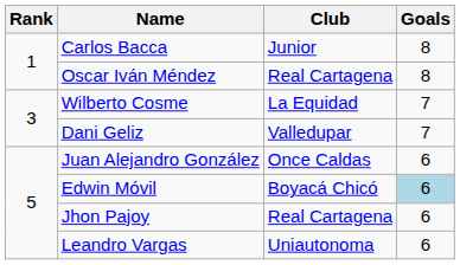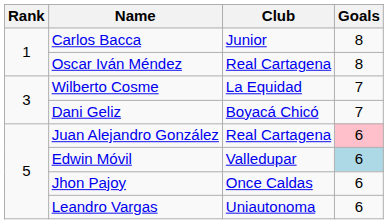Dani Geliz | Club: Valledupar -> Boyacá Chicó
Juan Alejandro González | Club: Once Caldas -> Real Cartagena
Juan Alejandro González | Goals: no background -> pink background
Edwin Móvil | Club: Boyacá Chicó -> Valledupar
Jhon Pajoy | Club: Real Cartagena -> Once Caldas
